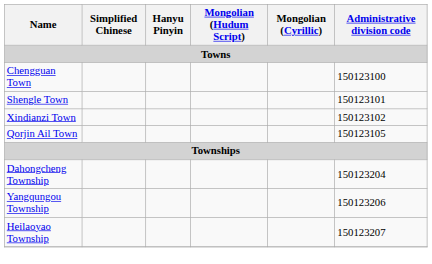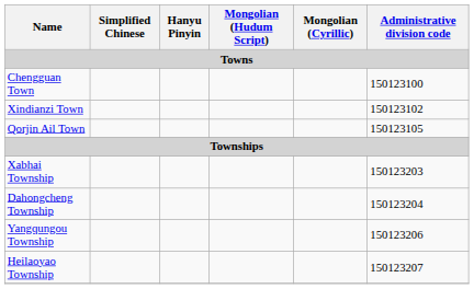- row: Shengle Town | 150123101
+ row: Xabhai Township | 150123203
